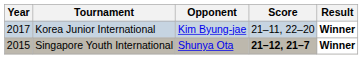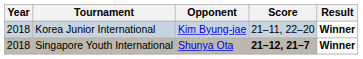Korea Junior International | Year: 2017 -> 2018
Singapore Youth International | Year: 2015 -> 2018
